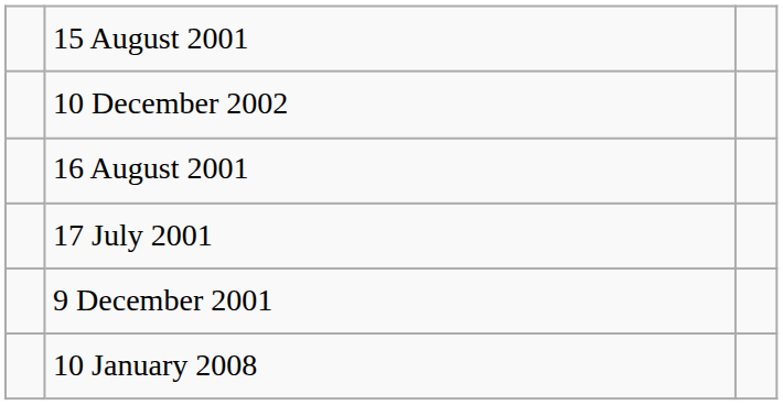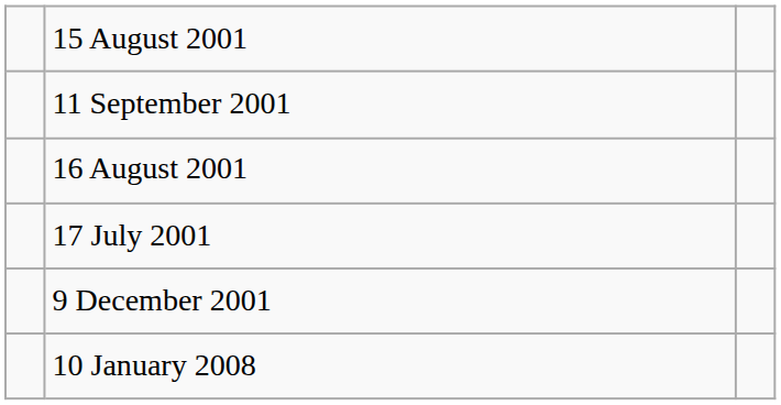+ row: 11 September 2001
- row: 10 December 2002
